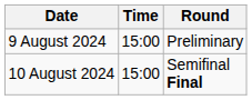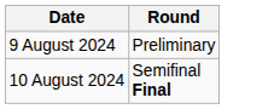- column: Time | 15:00 | 15:00
